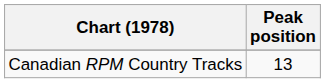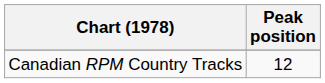Canadian RPM Country Tracks | Peak position: 13 -> 12
